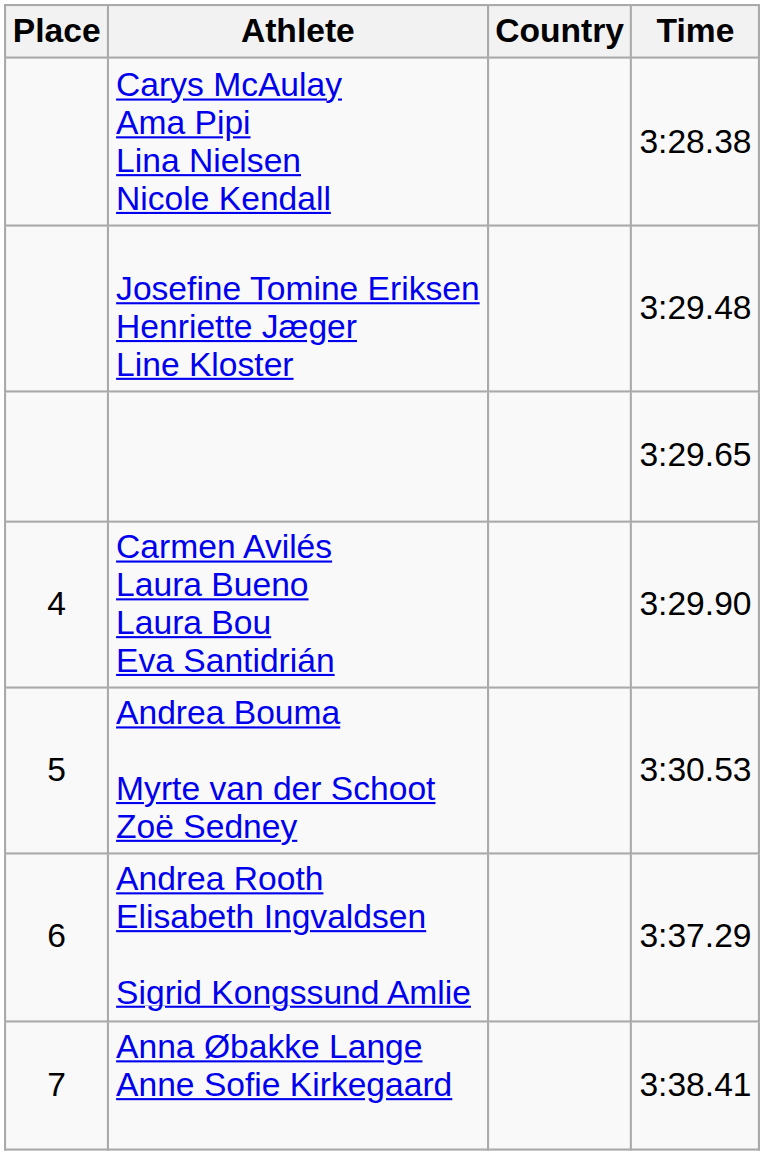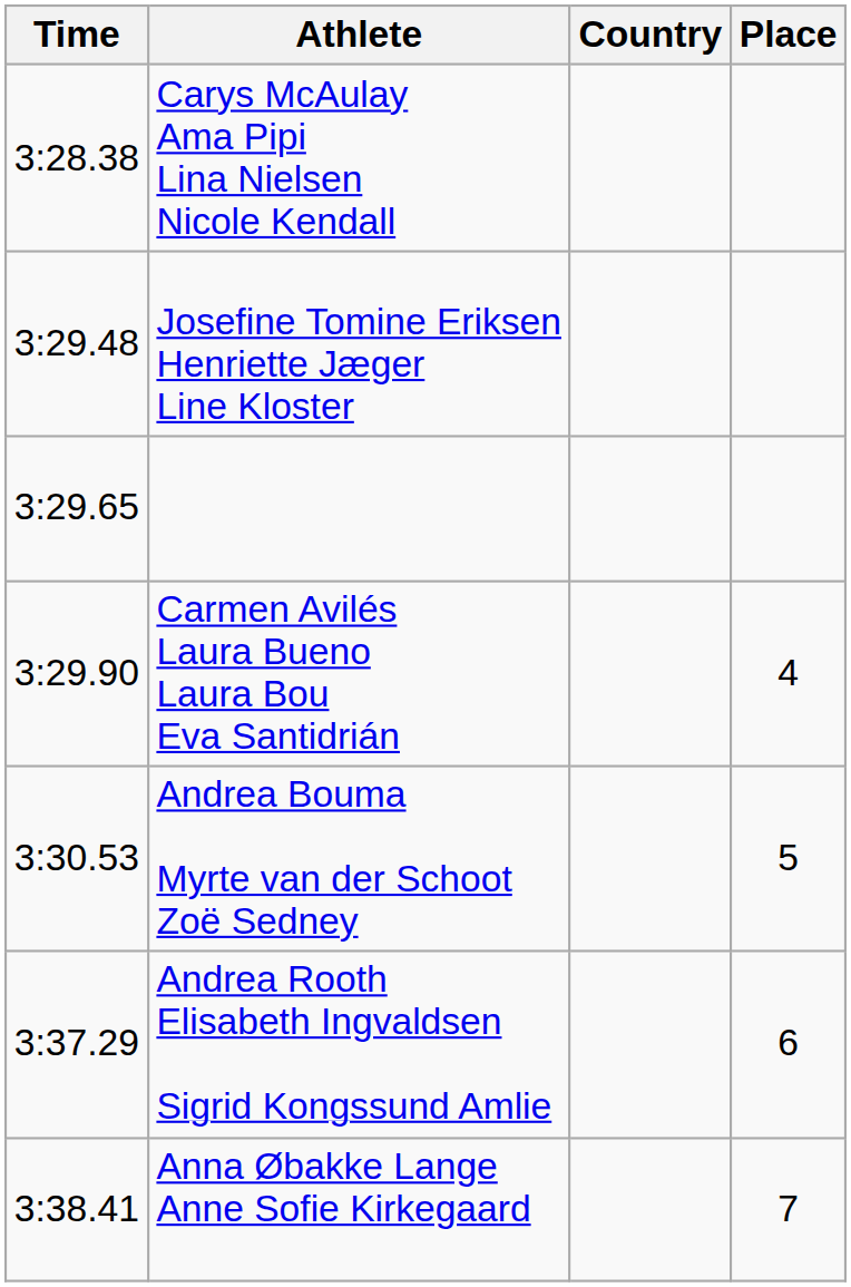columns swapped: Place <-> Time
